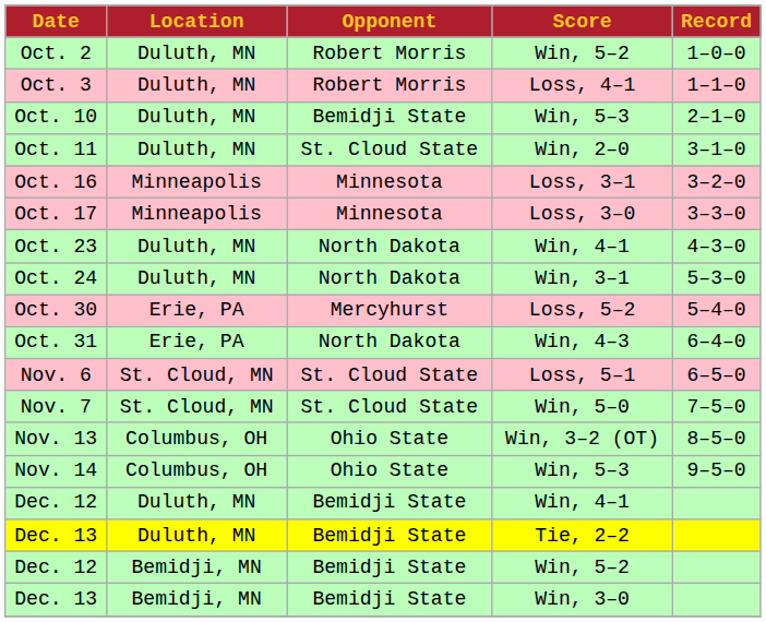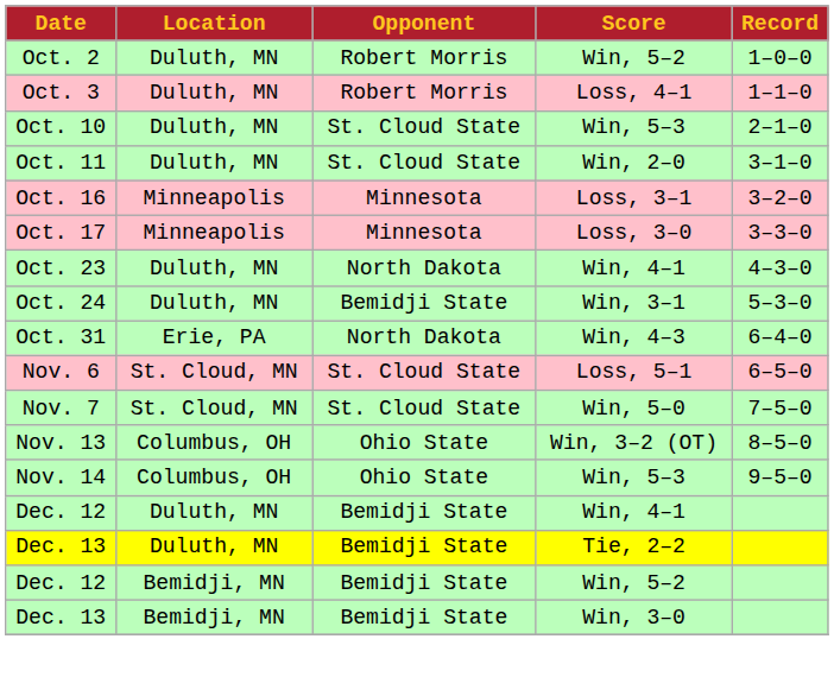Oct. 10 | Opponent: Bemidji State -> St. Cloud State
Oct. 24 | Opponent: North Dakota -> Bemidji State
- row: Oct. 30 | Erie, PA | Mercyhurst | Loss, 5–2 | 5–4–0
